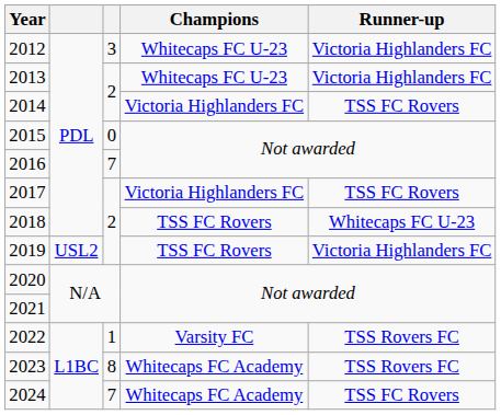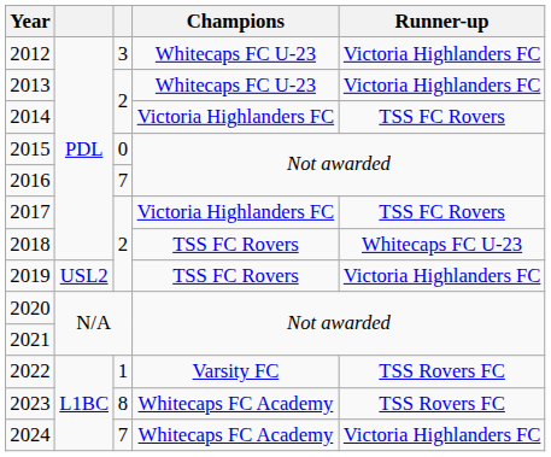2024 | Runner-up: TSS FC Rovers -> Victoria Highlanders FC
